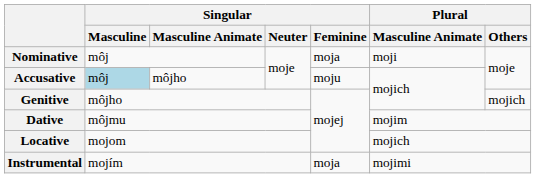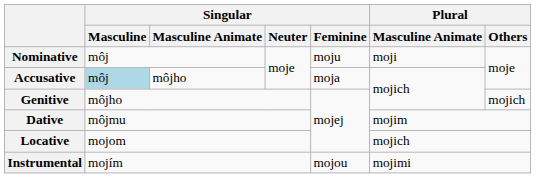Nominative | Singular / Feminine: moja -> moju
Accusative | Singular / Feminine: moju -> moja
Instrumental | Singular / Feminine: moja -> mojou
